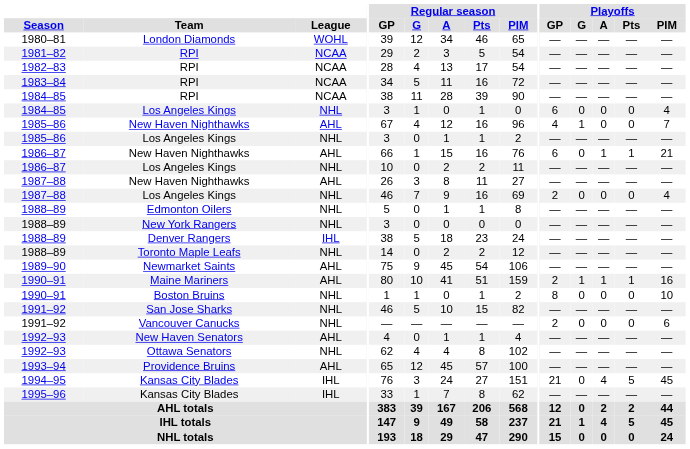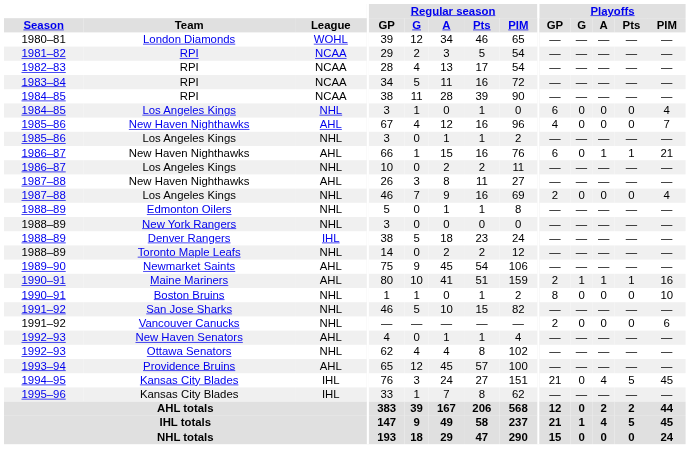1985–86 / New Haven Nighthawks | Playoffs / G: 1 -> 0
